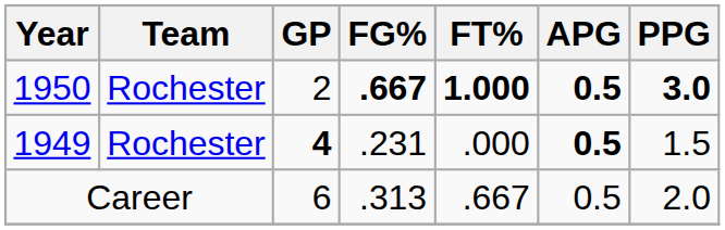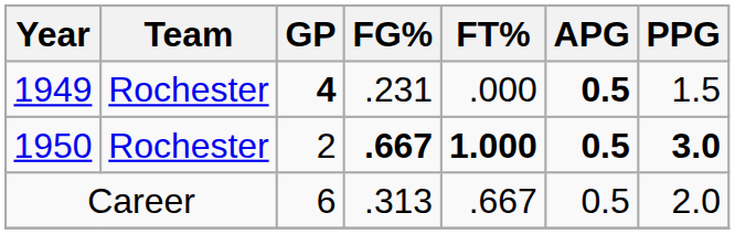rows swapped: 1949 <-> 1950
